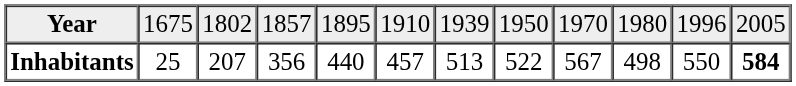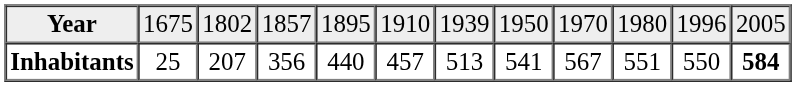Inhabitants | column 8: 522 -> 541
Inhabitants | column 10: 498 -> 551
